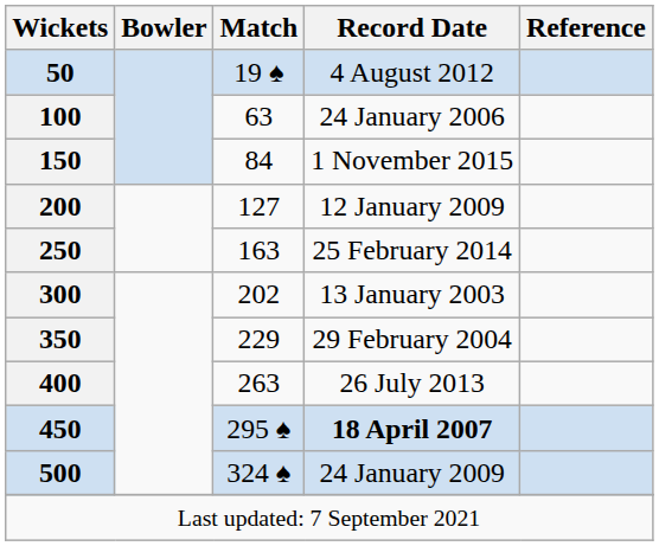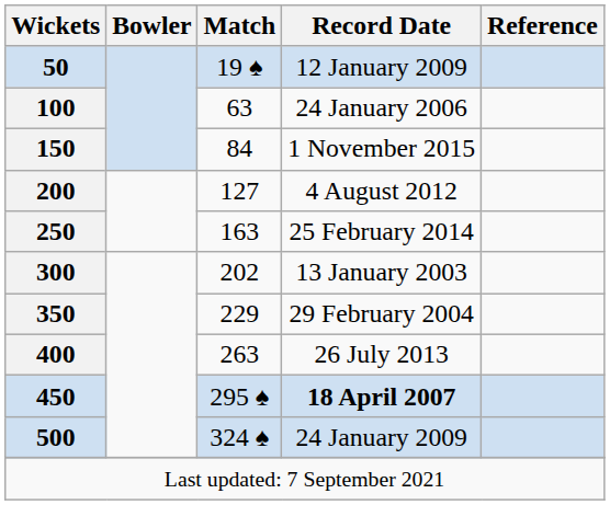50 | Record Date: 4 August 2012 -> 12 January 2009
200 | Record Date: 12 January 2009 -> 4 August 2012
